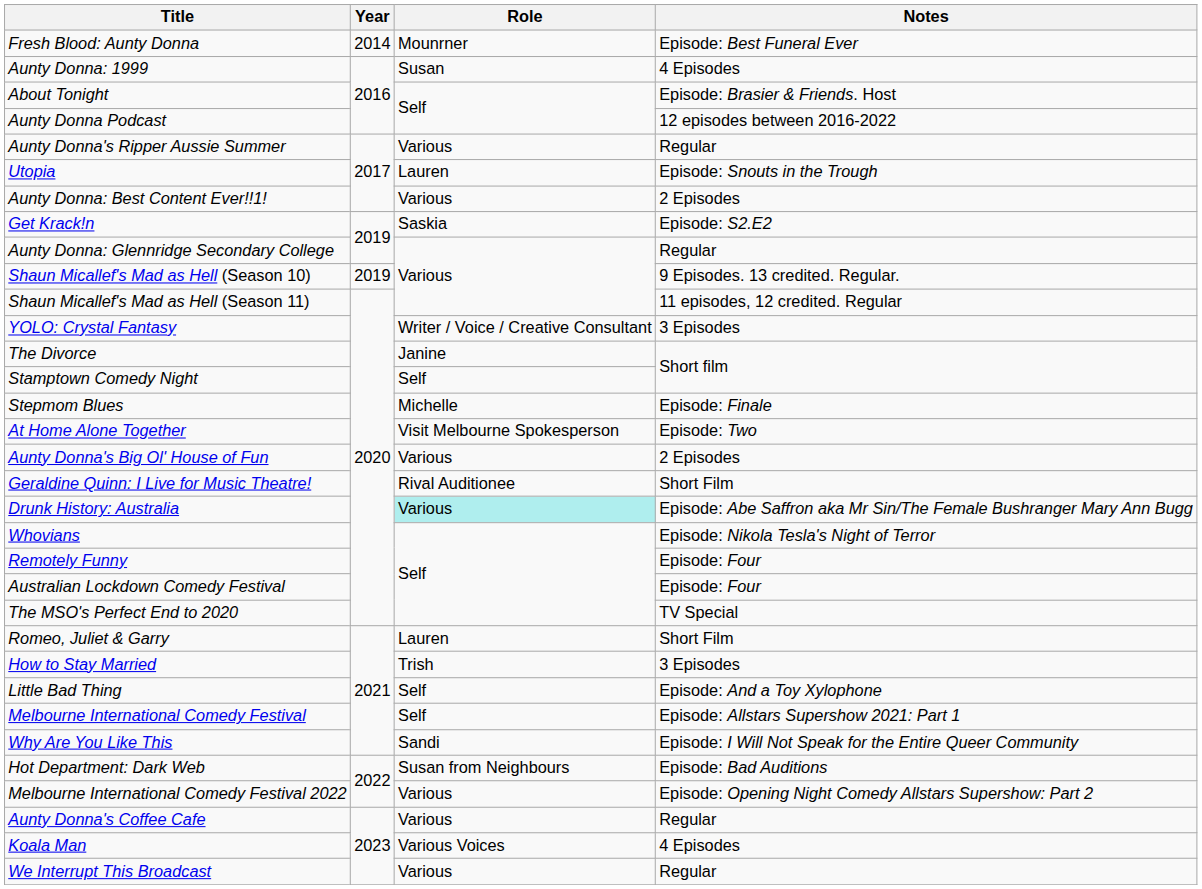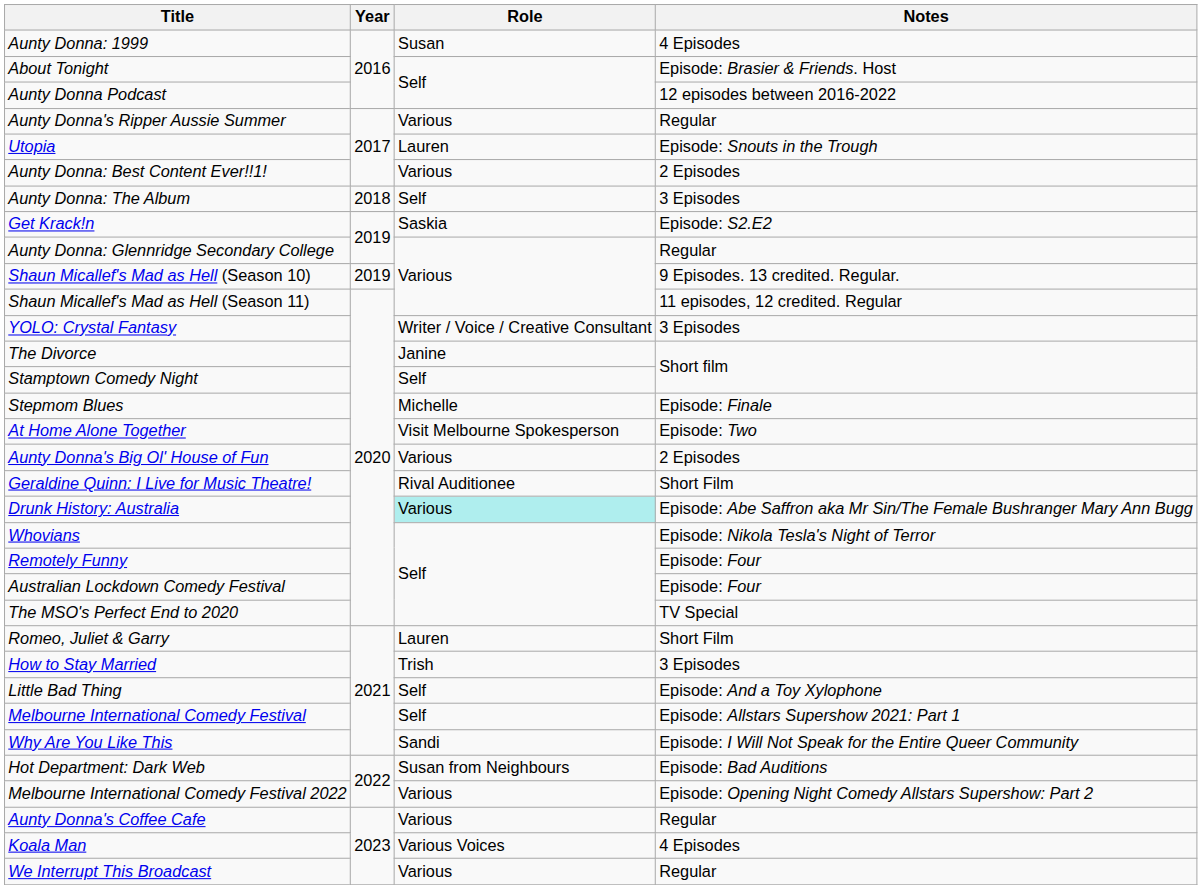- row: Fresh Blood: Aunty Donna | 2014 | Mounrner | Episode: Best Funeral Ever
+ row: Aunty Donna: The Album | 2018 | Self | 3 Episodes
